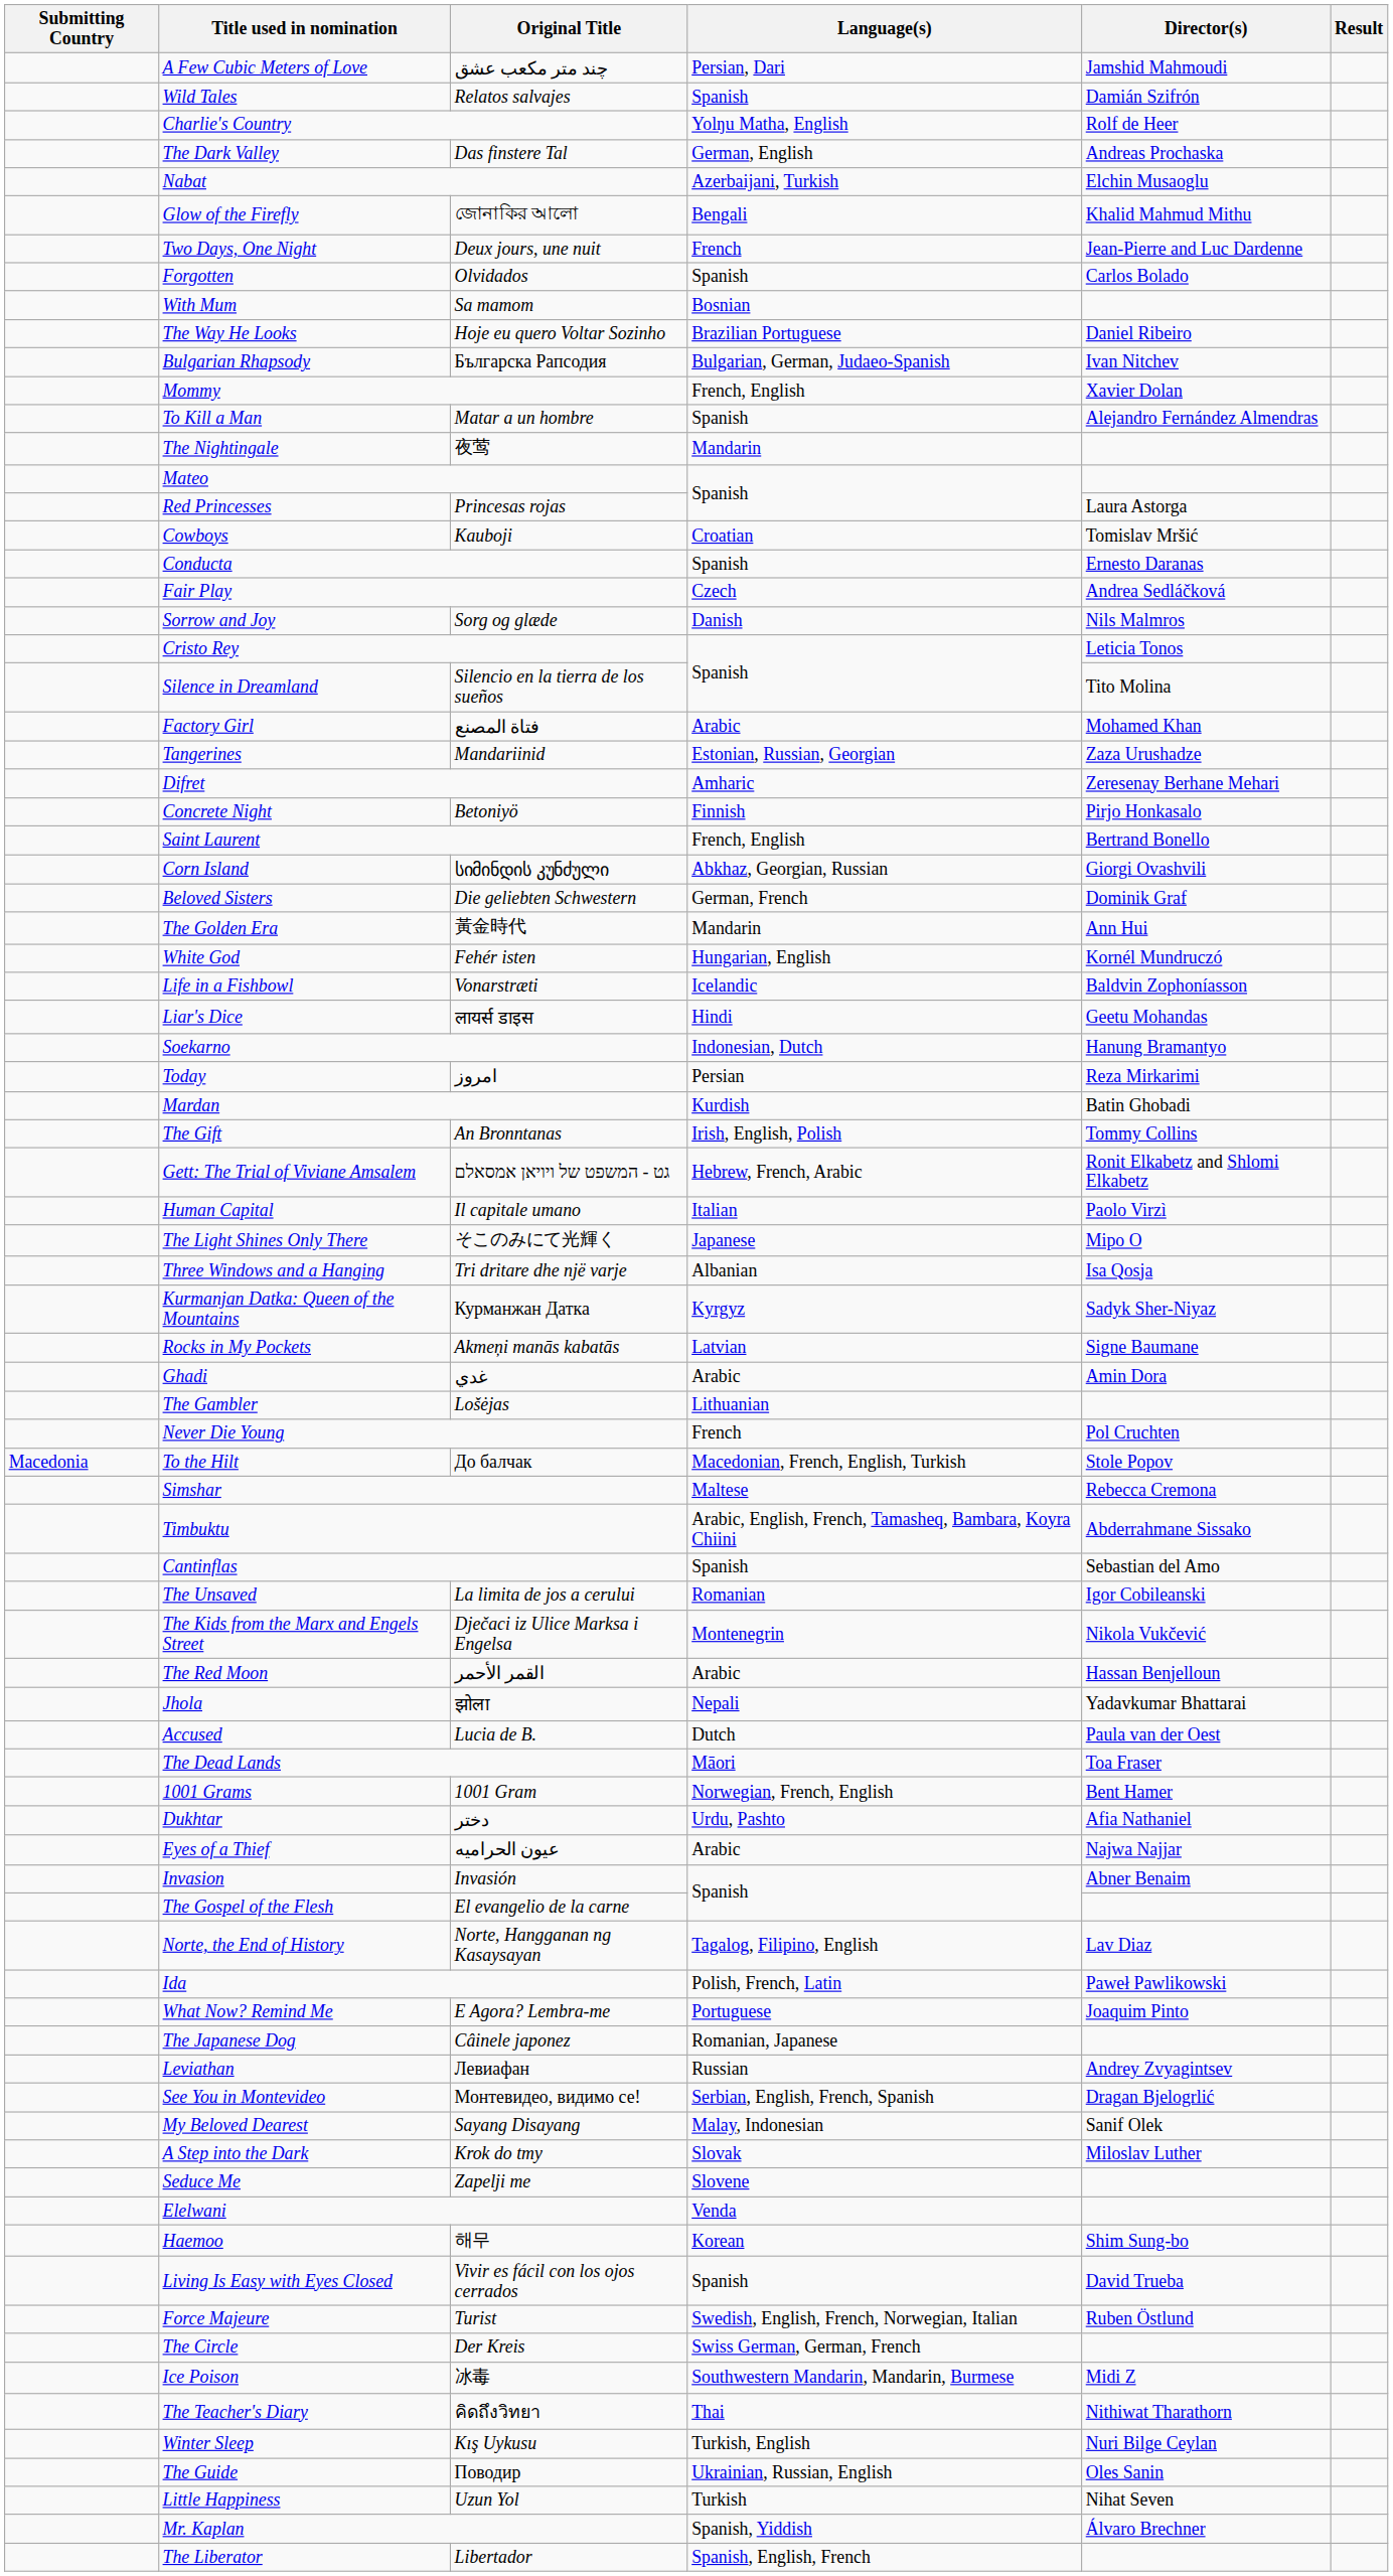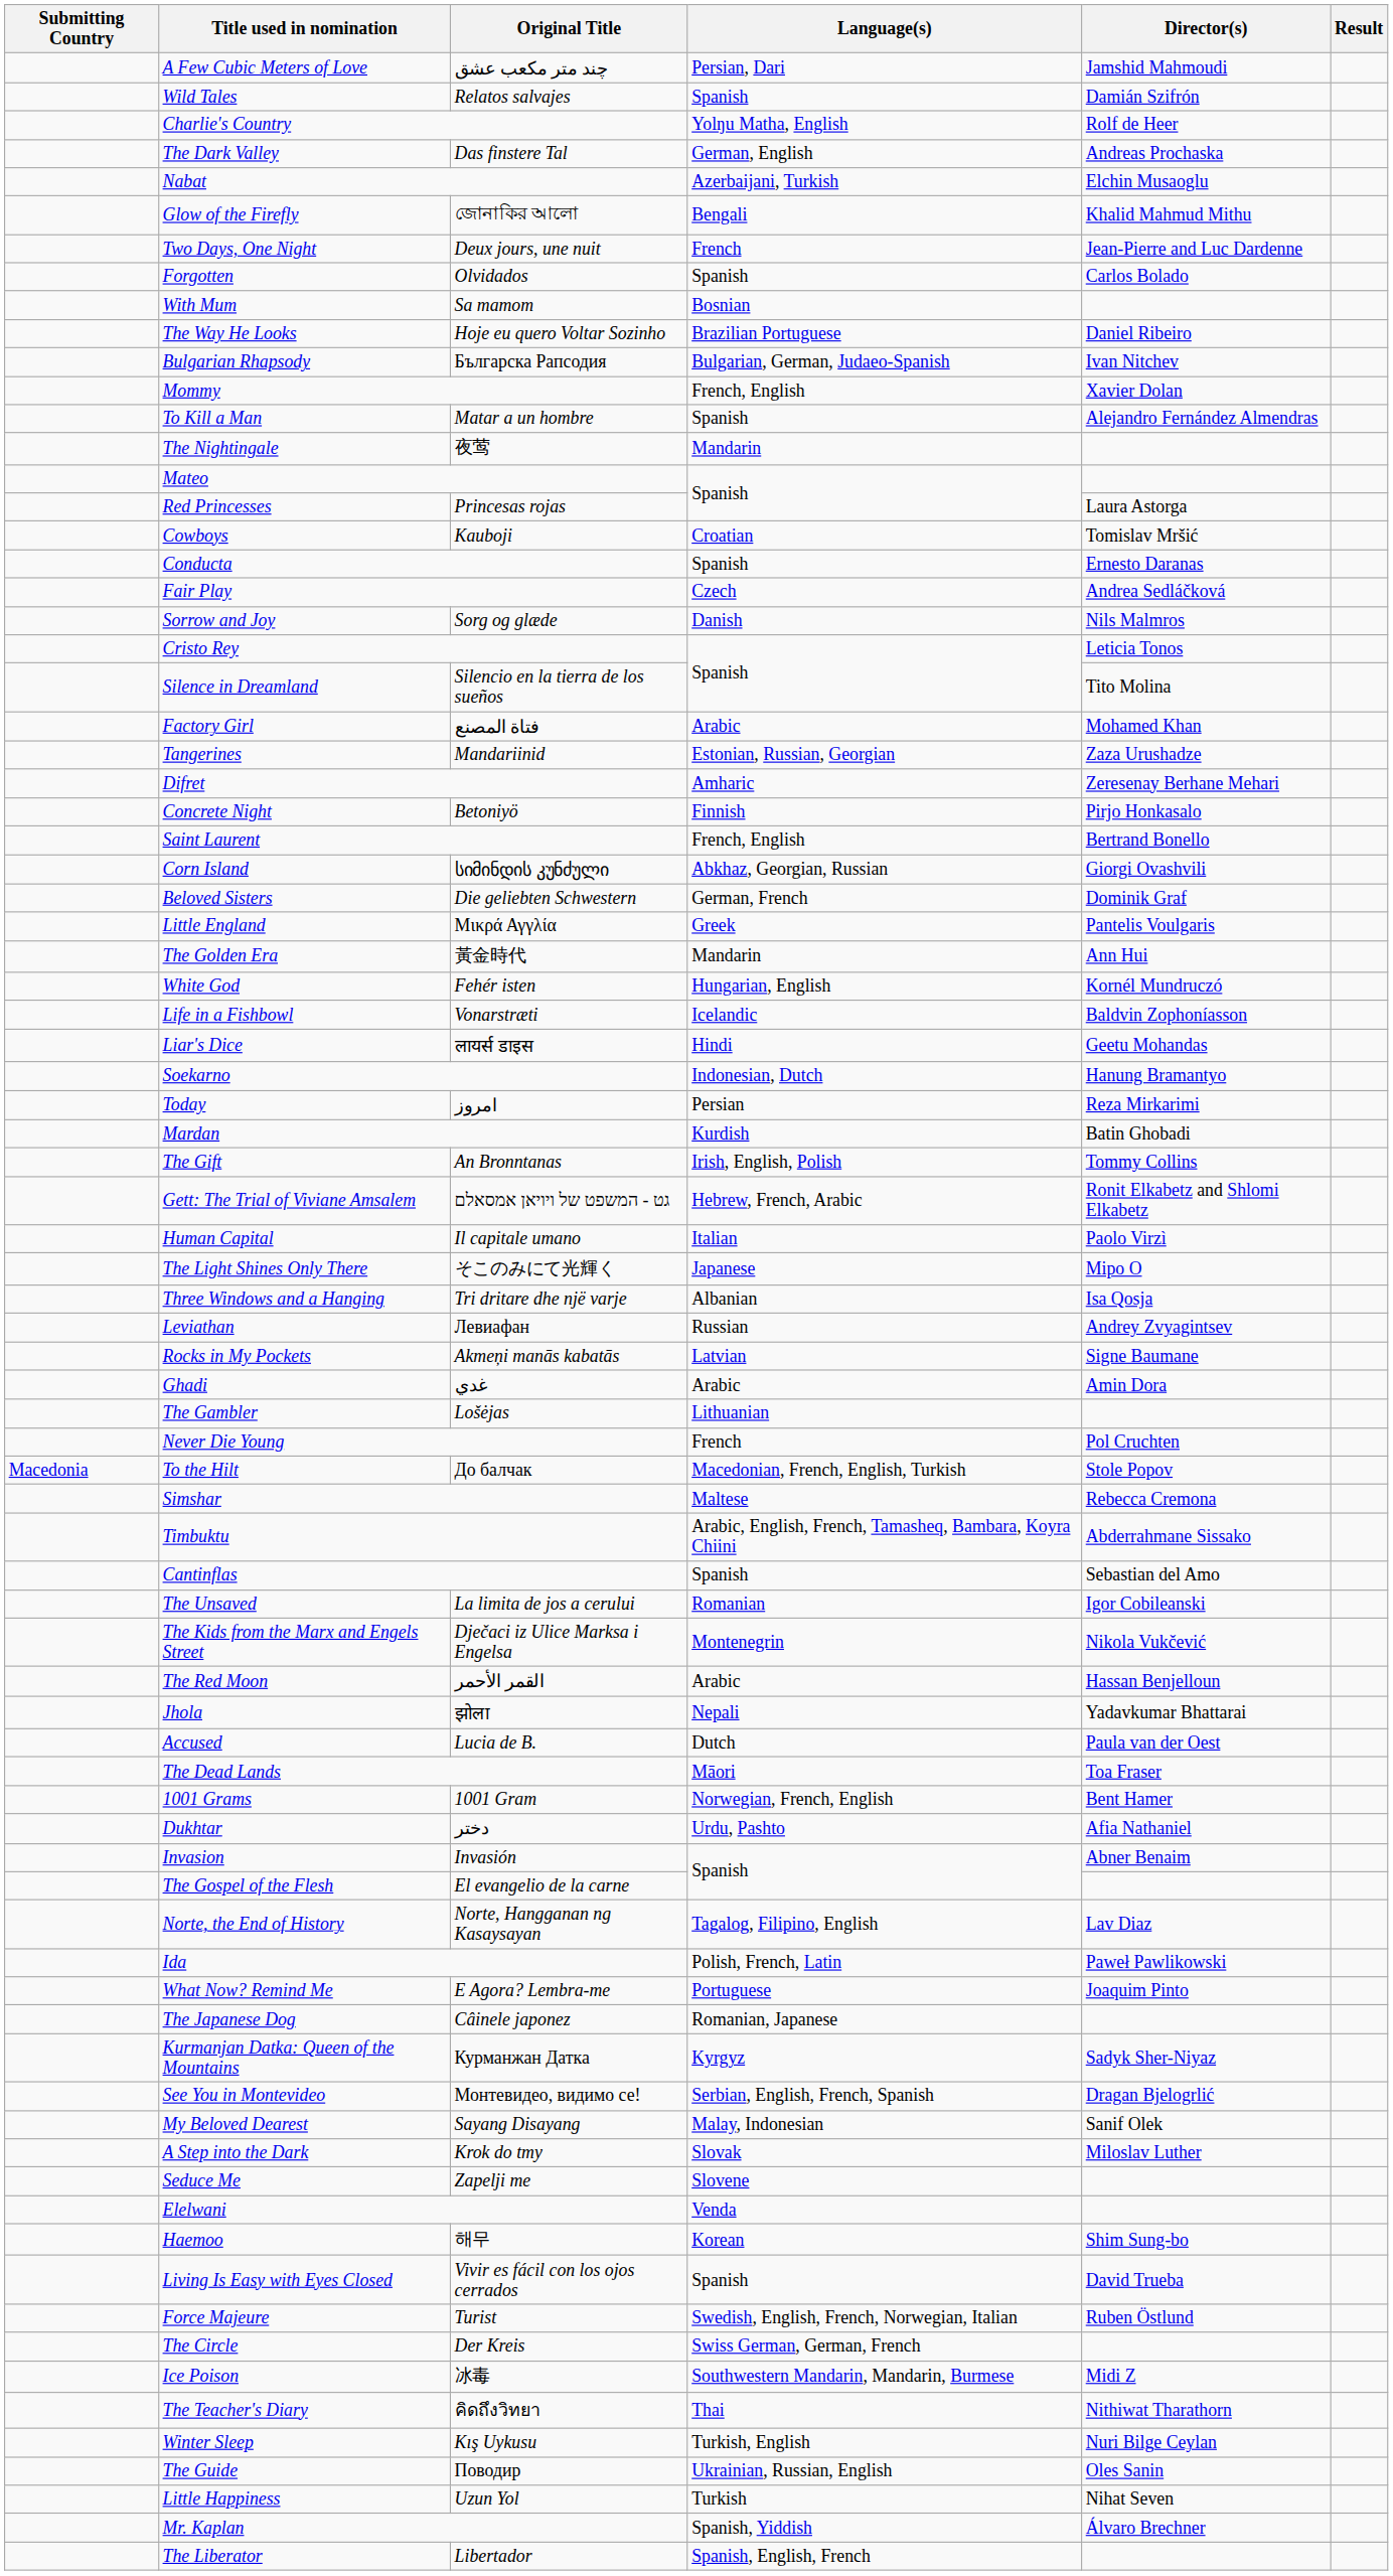+ row: Little England | Μικρά Αγγλία | Greek | Pantelis Voulgaris
rows swapped: Kurmanjan Datka: Queen of the Mountains <-> Leviathan
- row: Eyes of a Thief | عيون الحراميه | Arabic | Najwa Najjar
